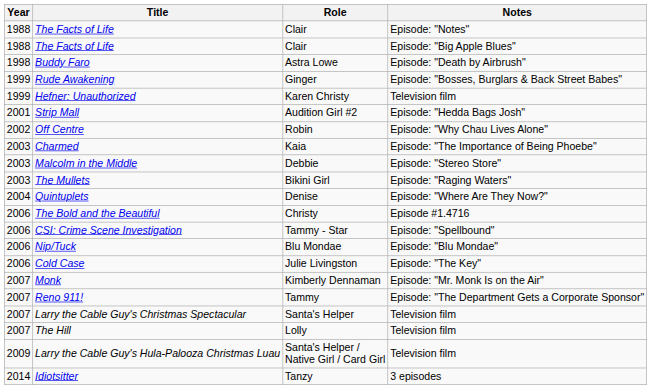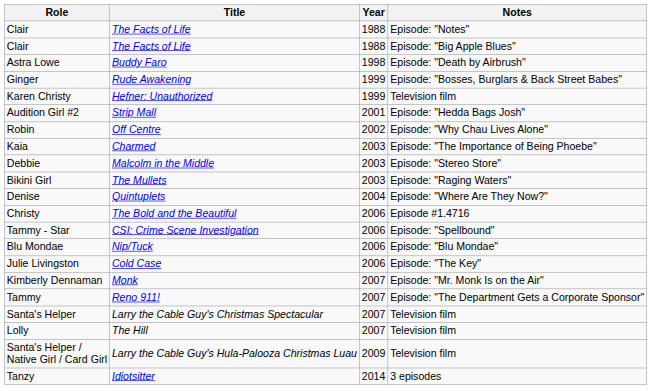columns swapped: Year <-> Role
